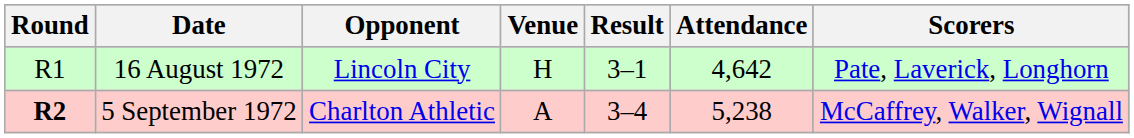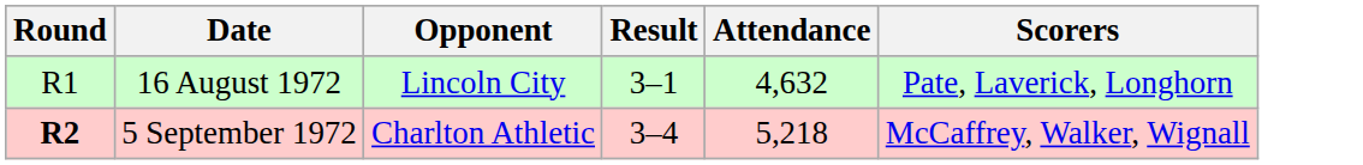- column: Venue | H | A
16 August 1972 | Attendance: 4,642 -> 4,632
5 September 1972 | Attendance: 5,238 -> 5,218
